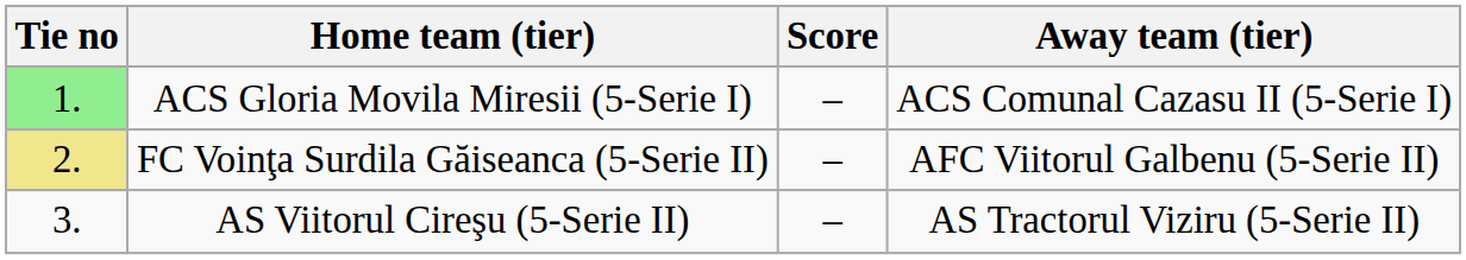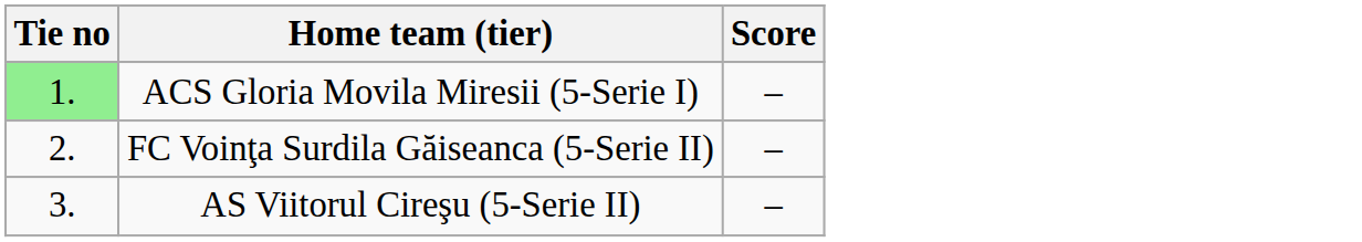- column: Away team (tier) | ACS Comunal Cazasu II (5-Serie I) | AFC Viitorul Galbenu (5-Serie II) | AS Tractorul Viziru (5-Serie II)
FC Voinţa Surdila Găiseanca (5-Serie II) | Tie no: khaki background -> no background
